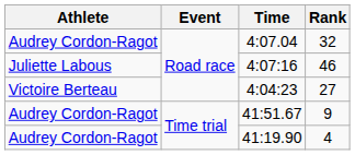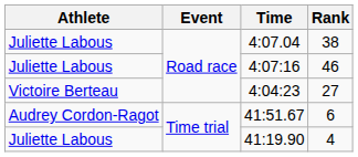4:07.04 | Athlete: Audrey Cordon-Ragot -> Juliette Labous
4:07.04 | Rank: 32 -> 38
41:51.67 | Rank: 9 -> 6
41:19.90 | Athlete: Audrey Cordon-Ragot -> Juliette Labous
